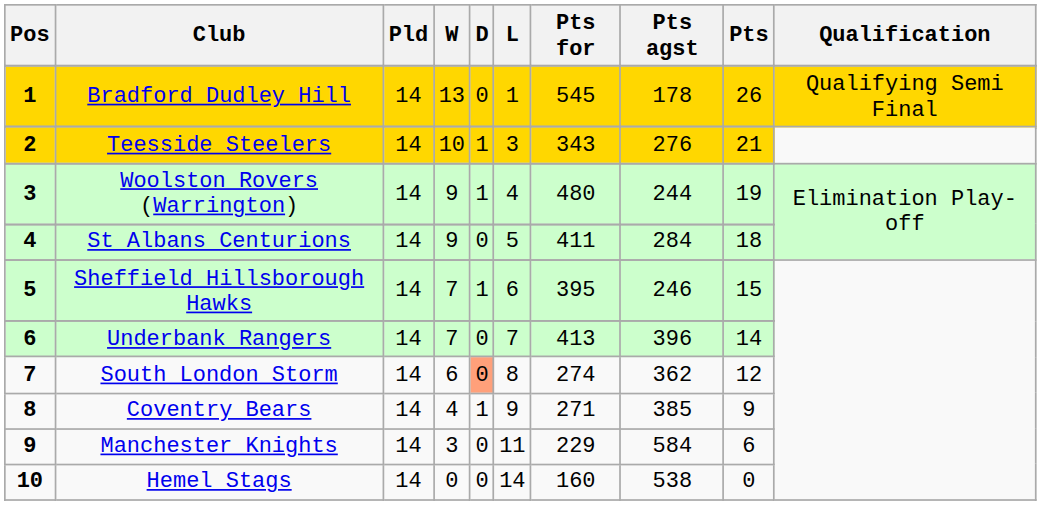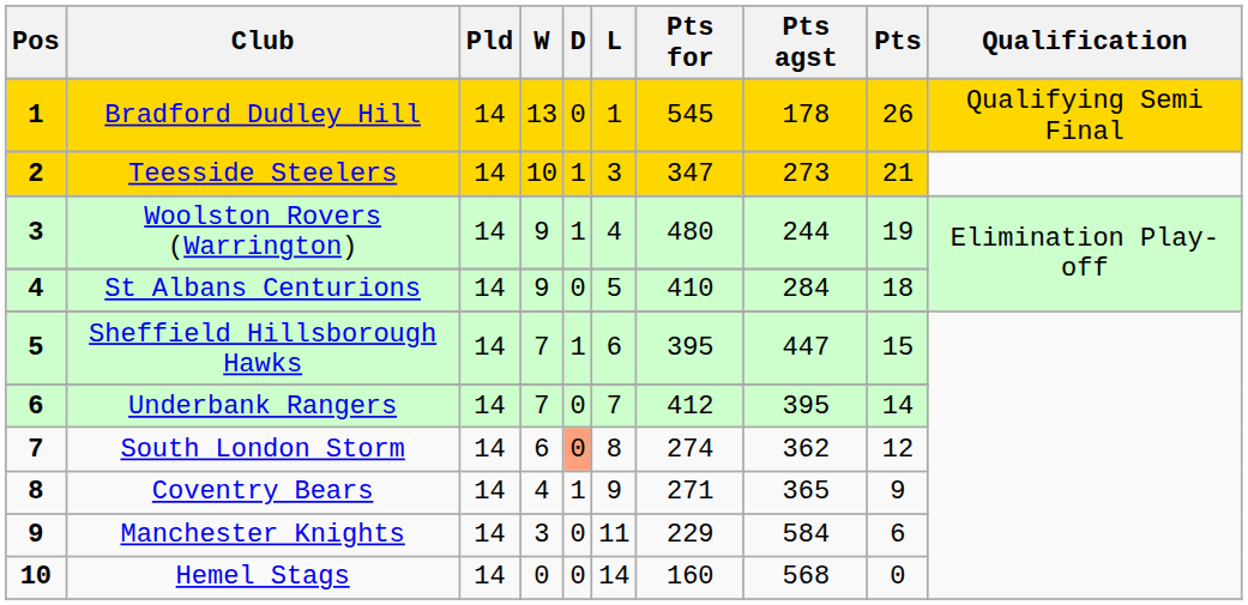Teesside Steelers | Pts for: 343 -> 347
Teesside Steelers | Pts agst: 276 -> 273
St Albans Centurions | Pts for: 411 -> 410
Sheffield Hillsborough Hawks | Pts agst: 246 -> 447
Underbank Rangers | Pts for: 413 -> 412
Underbank Rangers | Pts agst: 396 -> 395
Coventry Bears | Pts agst: 385 -> 365
Hemel Stags | Pts agst: 538 -> 568
